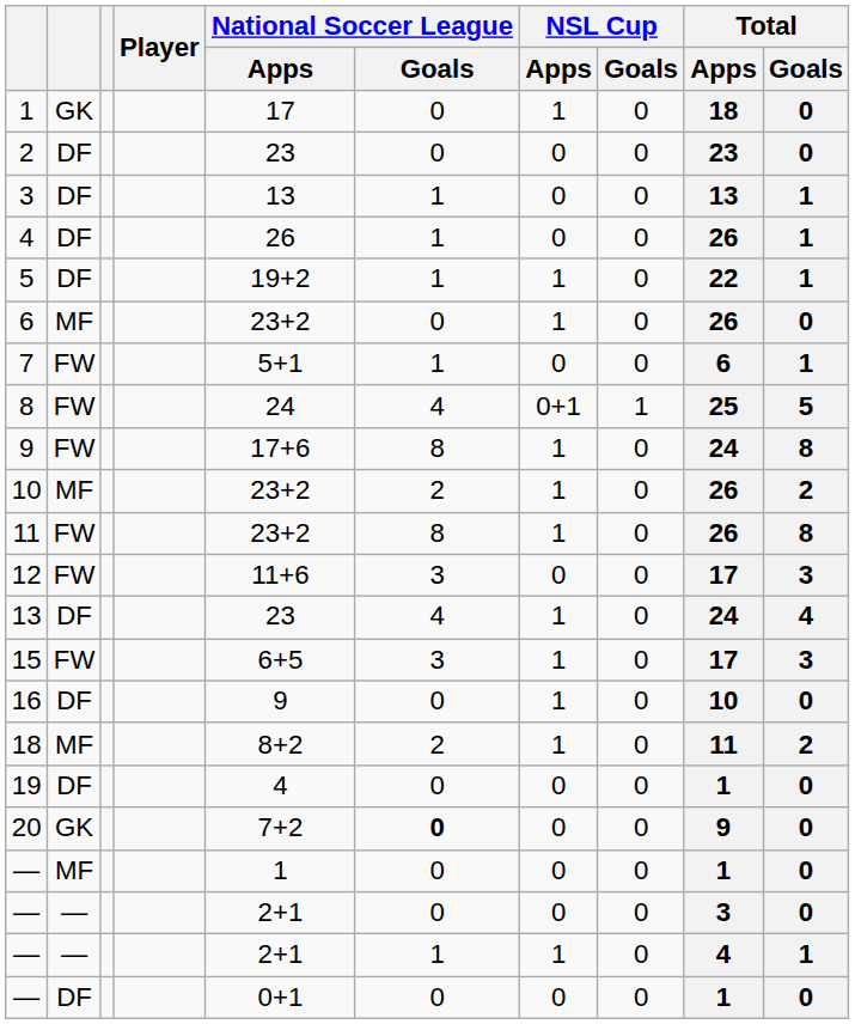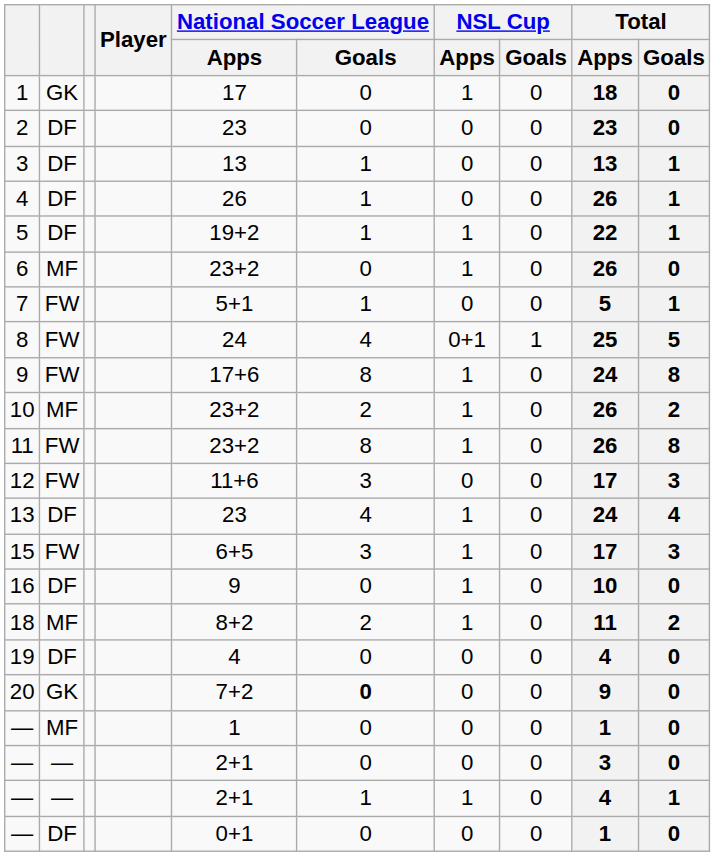7 | Total / Apps: 6 -> 5
19 | Total / Apps: 1 -> 4
